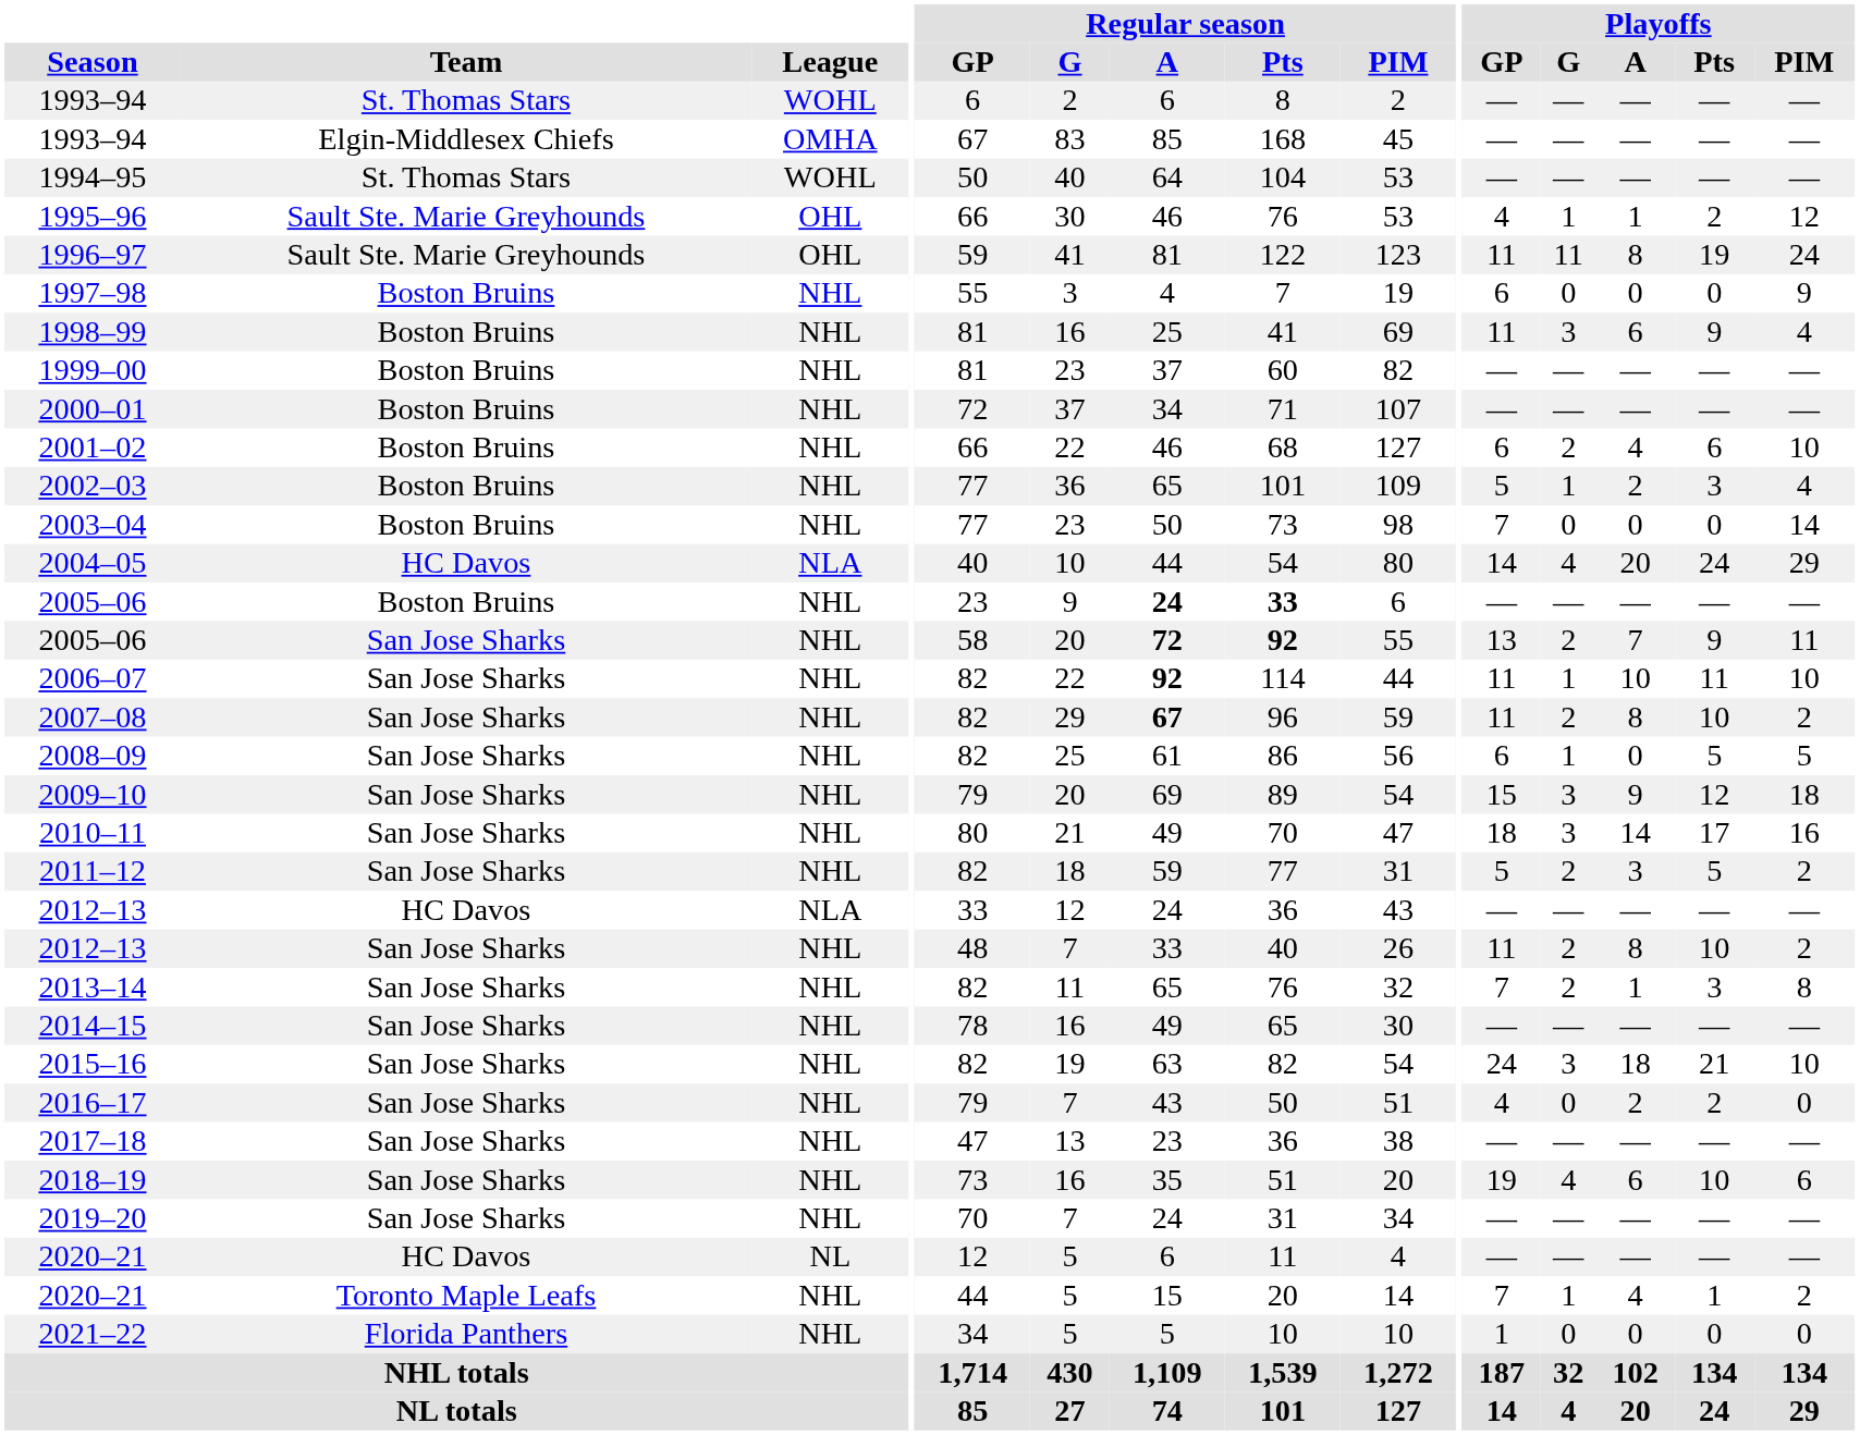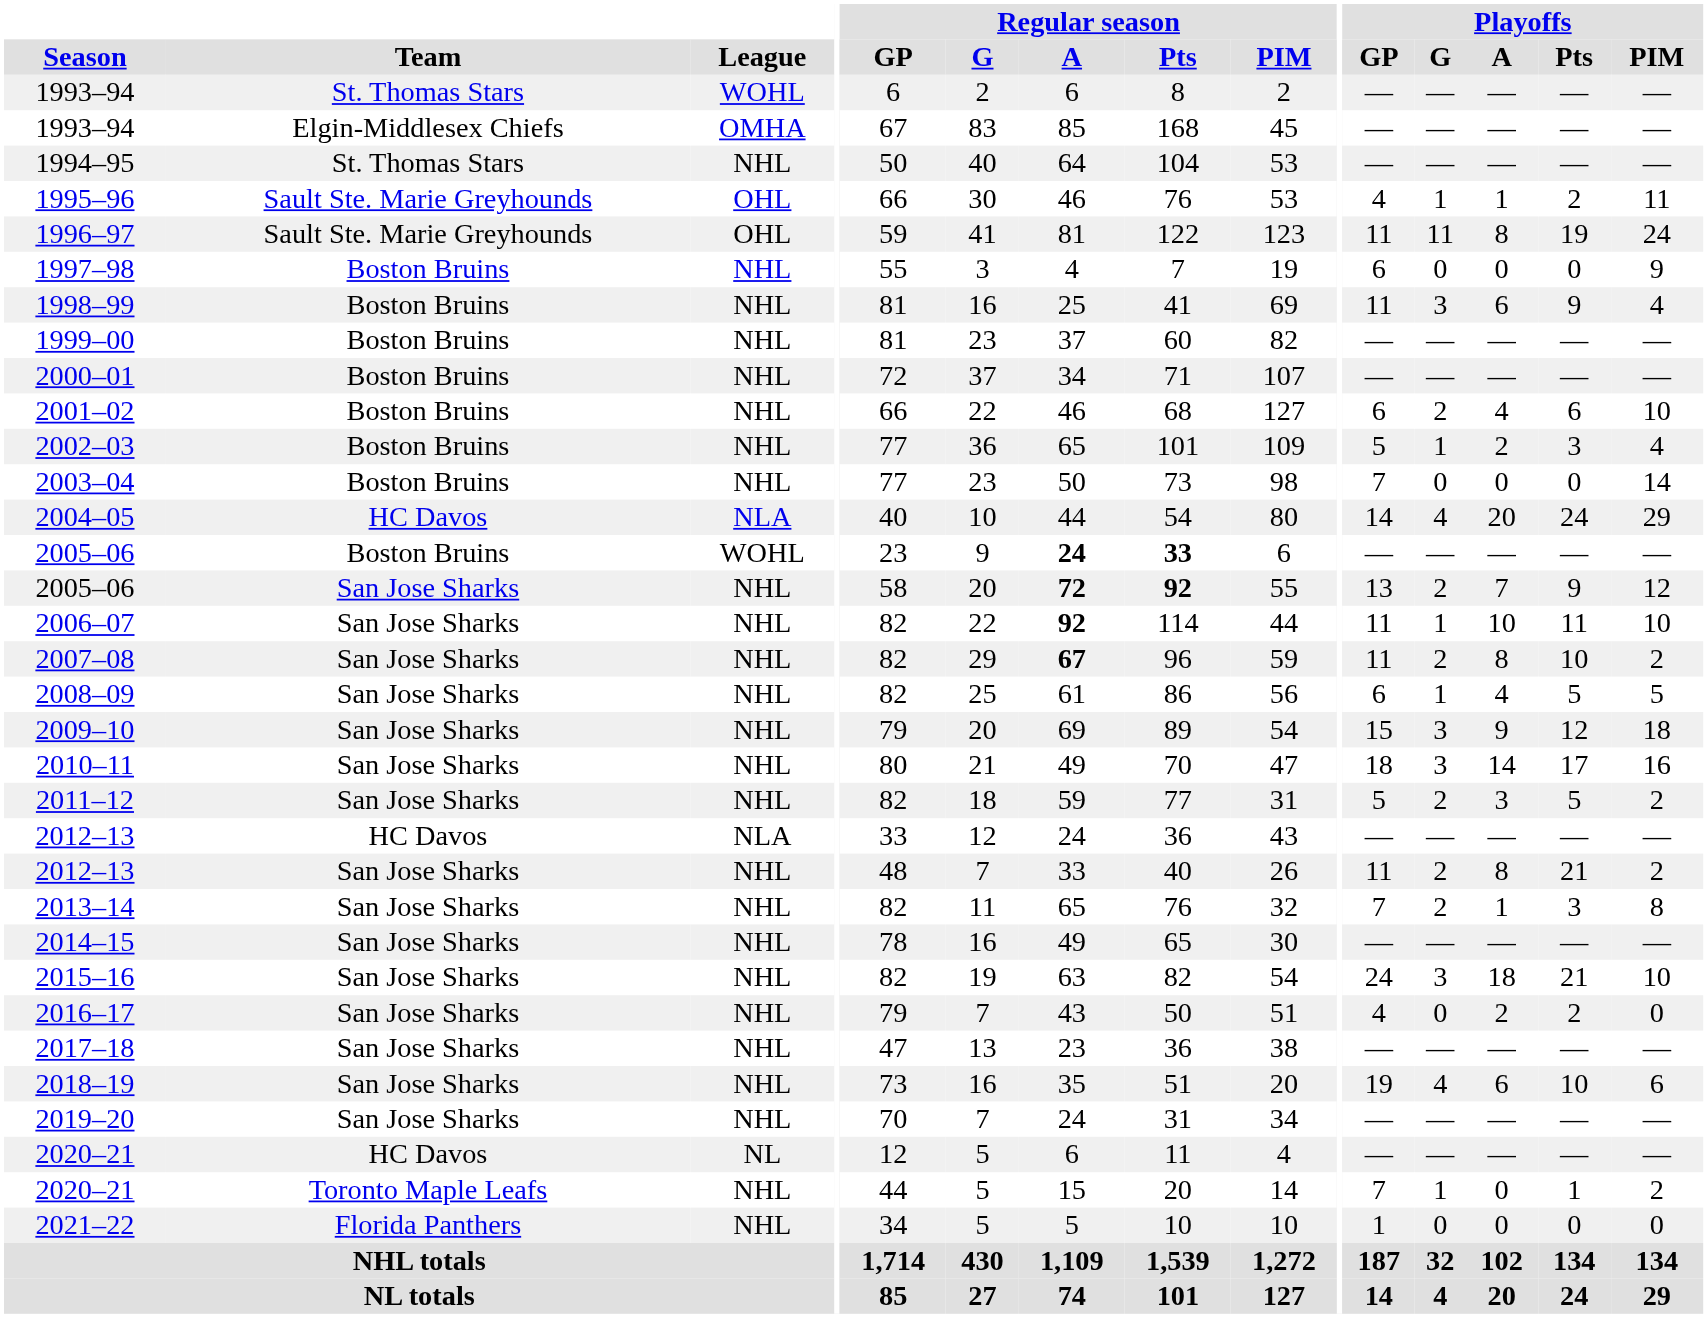1994–95 | League: WOHL -> NHL
1995–96 | Playoffs / PIM: 12 -> 11
2005–06 / Boston Bruins | League: NHL -> WOHL
2005–06 / San Jose Sharks | Playoffs / PIM: 11 -> 12
2008–09 | Playoffs / A: 0 -> 4
2012–13 / San Jose Sharks | Playoffs / Pts: 10 -> 21
2020–21 / Toronto Maple Leafs | Playoffs / A: 4 -> 0
